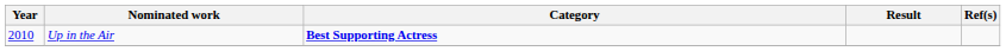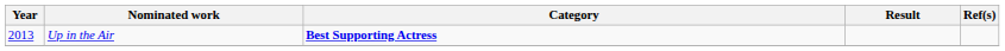Up in the Air | Year: 2010 -> 2013
